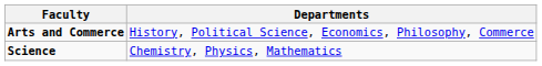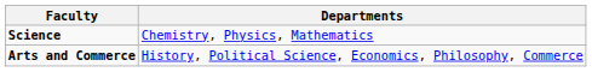rows swapped: Science <-> Arts and Commerce
